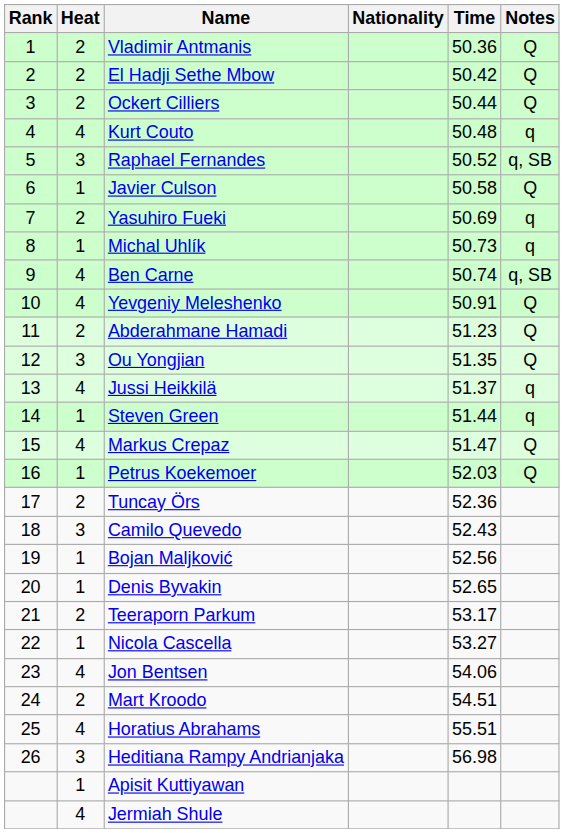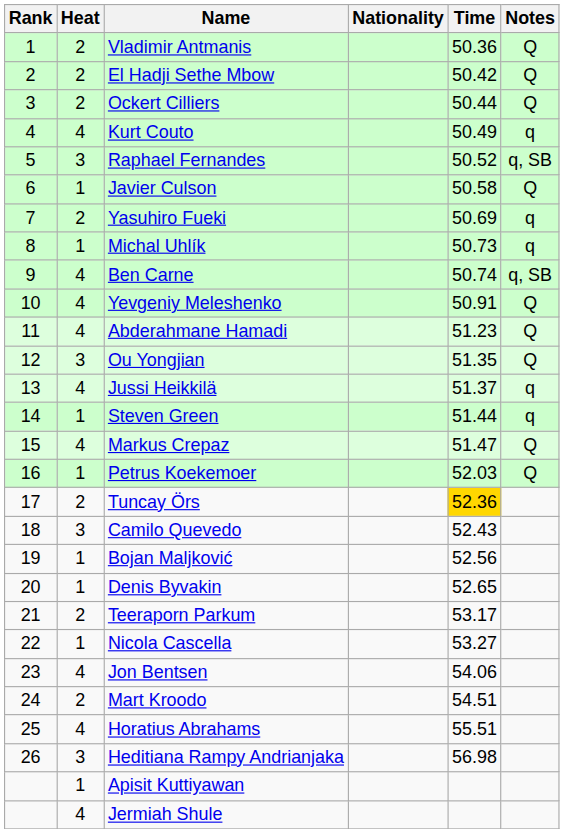Kurt Couto | Time: 50.48 -> 50.49
Abderahmane Hamadi | Heat: 2 -> 4
Tuncay Örs | Time: no background -> gold background
